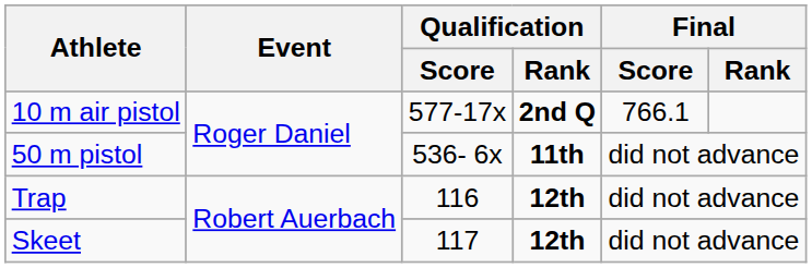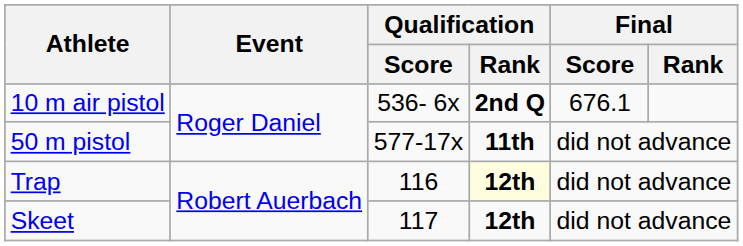10 m air pistol | Qualification / Score: 577-17x -> 536- 6x
10 m air pistol | Final / Score: 766.1 -> 676.1
50 m pistol | Qualification / Score: 536- 6x -> 577-17x
Trap | Qualification / Rank: no background -> lightyellow background
